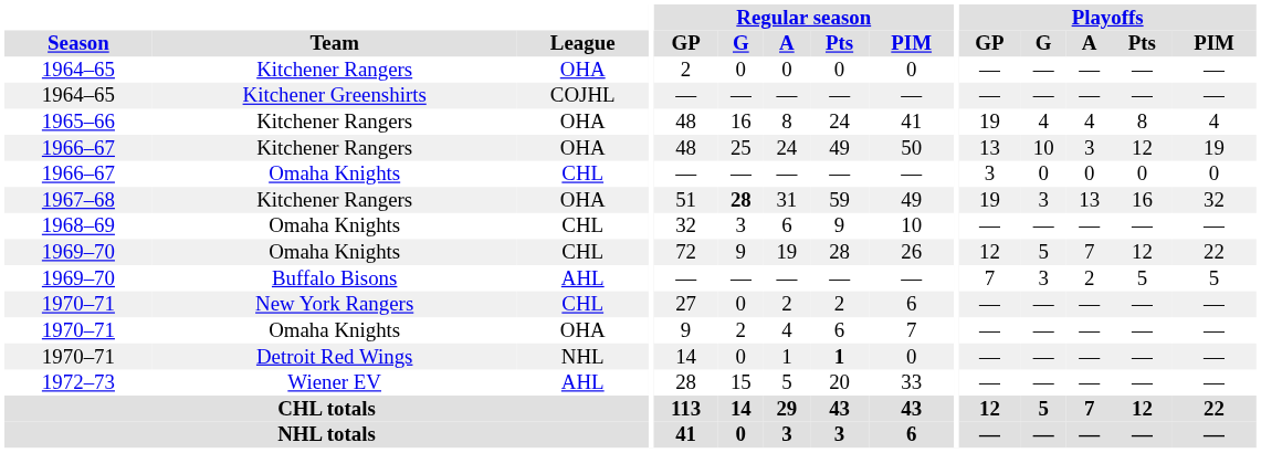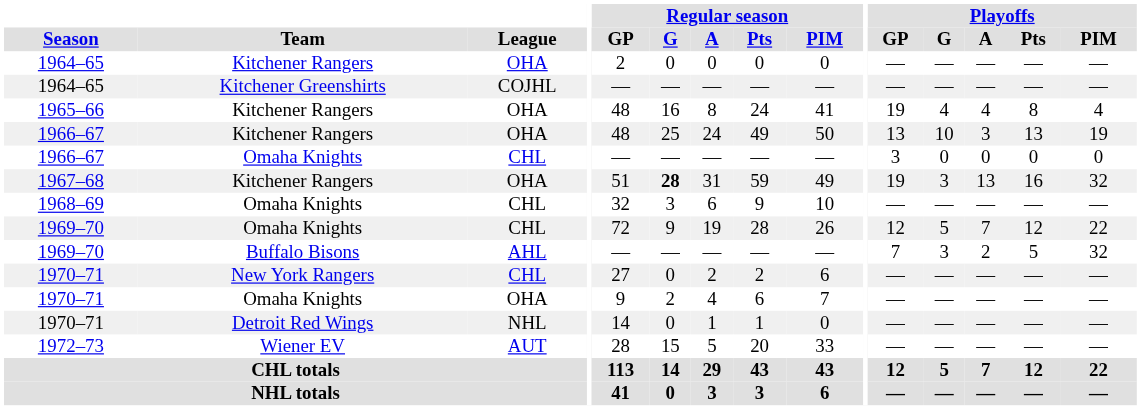1966–67 / Kitchener Rangers | Playoffs / Pts: 12 -> 13
1969–70 / Buffalo Bisons | Playoffs / PIM: 5 -> 32
1970–71 / Detroit Red Wings | Regular season / Pts: bold -> normal
1972–73 | League: AHL -> AUT
